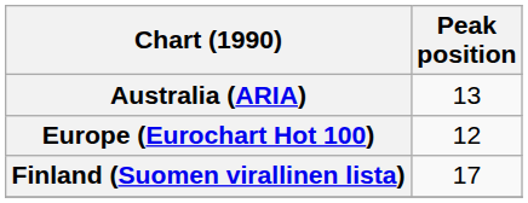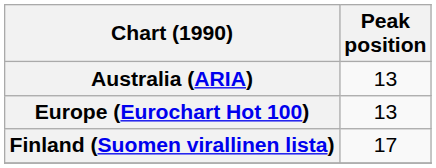Europe (Eurochart Hot 100) | Peak position: 12 -> 13
